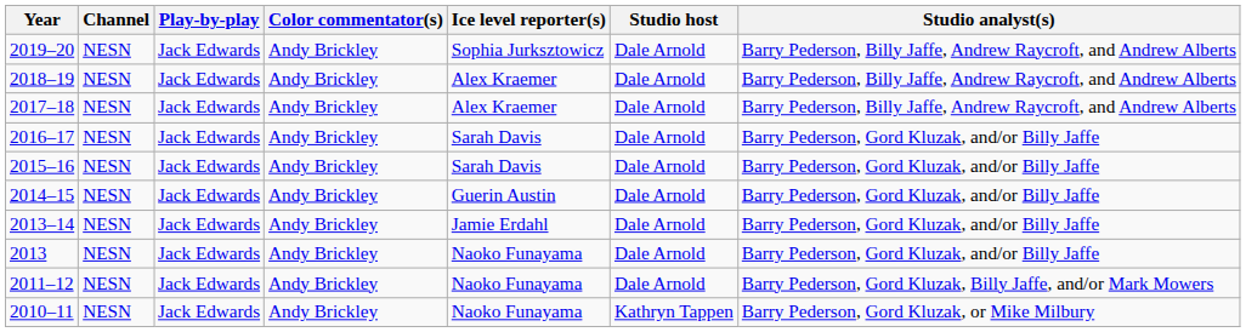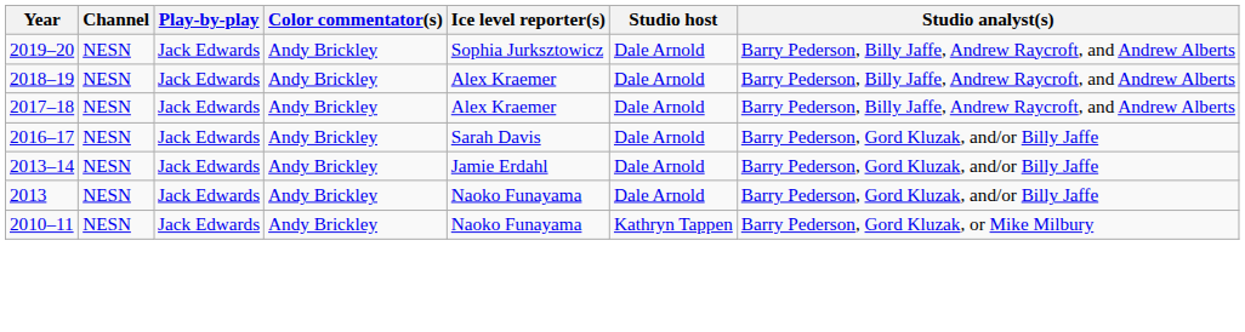- row: 2015–16 | NESN | Jack Edwards | Andy Brickley | Sarah Davis | Dale Arnold | Barry Pederson, Gord Kluzak, and/or Billy Jaffe
- row: 2014–15 | NESN | Jack Edwards | Andy Brickley | Guerin Austin | Dale Arnold | Barry Pederson, Gord Kluzak, and/or Billy Jaffe
- row: 2011–12 | NESN | Jack Edwards | Andy Brickley | Naoko Funayama | Dale Arnold | Barry Pederson, Gord Kluzak, Billy Jaffe, and/or Mark Mowers
